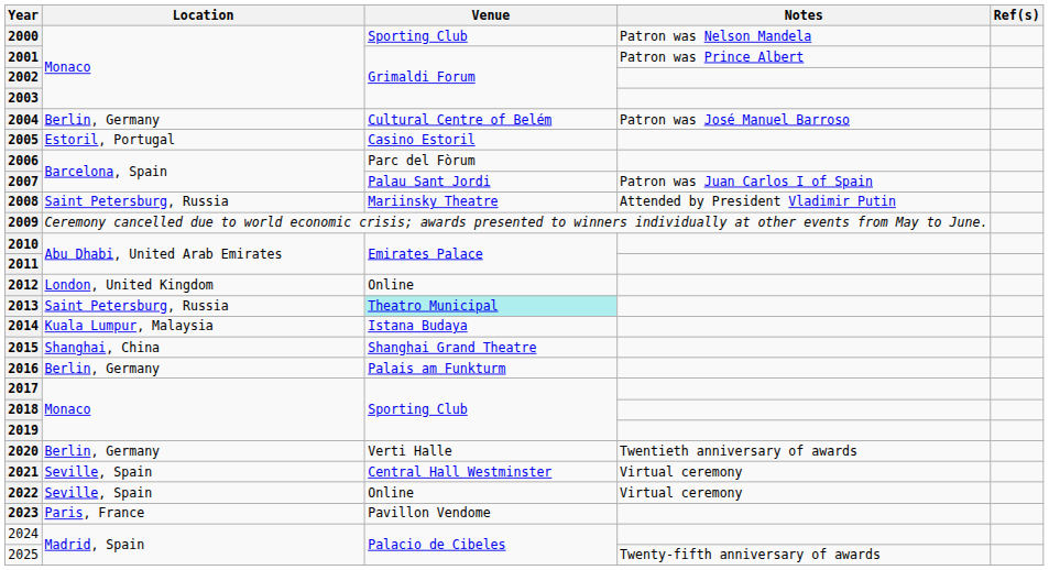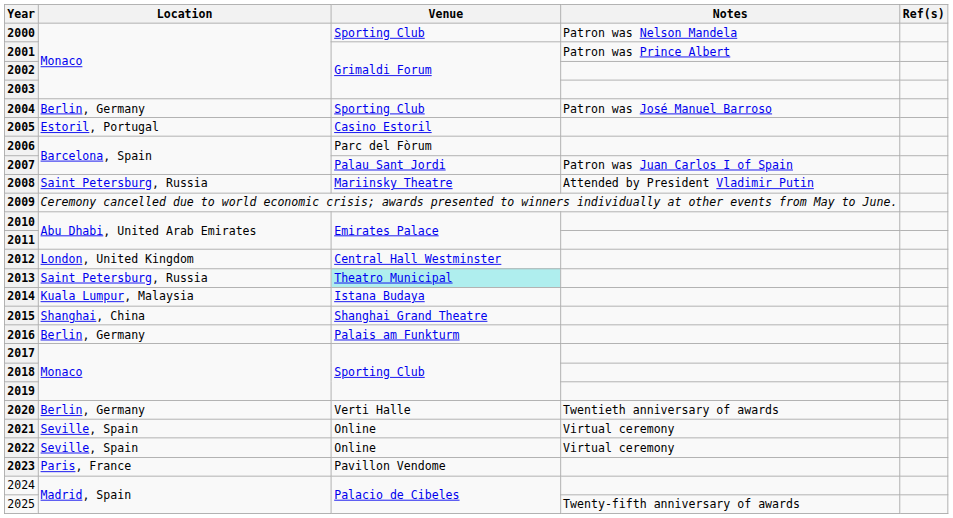2004 | Venue: Cultural Centre of Belém -> Sporting Club
2012 | Venue: Online -> Central Hall Westminster
2021 | Venue: Central Hall Westminster -> Online
